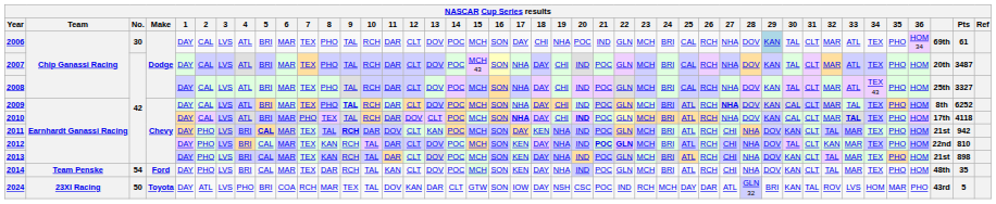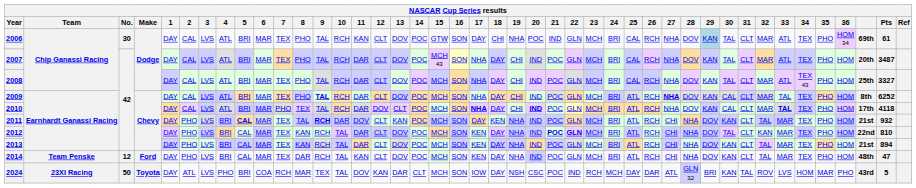2006 | 11: DAR -> KAN
2006 | 15: MCH -> GTW
2011 | Pts: 942 -> 932
2013 | Pts: 898 -> 894
2014 | No.: 54 -> 12
2014 | Pts: 35 -> 47
2024 | 15: GTW -> MCH
